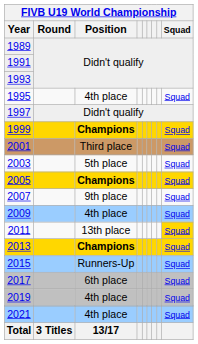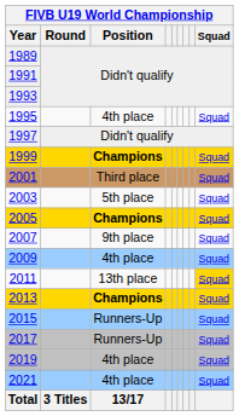2017 | FIVB U19 World Championship / Position: 6th place -> Runners-Up
